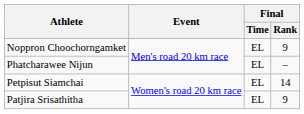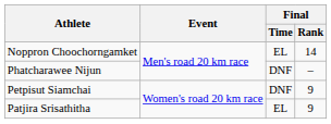Noppron Choochorngamket | Final / Rank: 9 -> 14
Phatcharawee Nijun | Final / Time: EL -> DNF
Petpisut Siamchai | Final / Time: EL -> DNF
Petpisut Siamchai | Final / Rank: 14 -> 9
